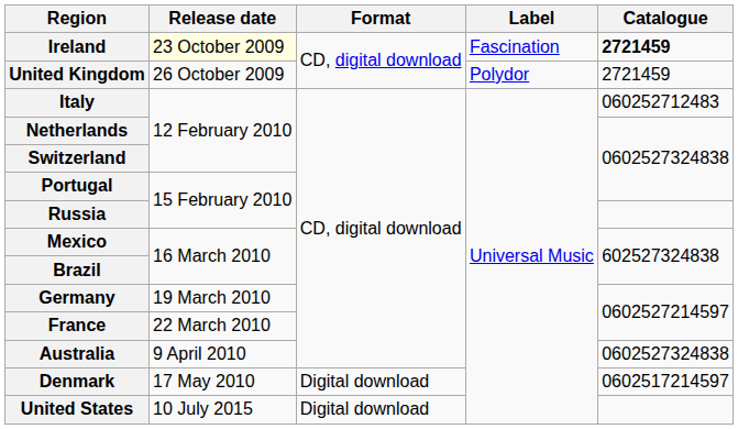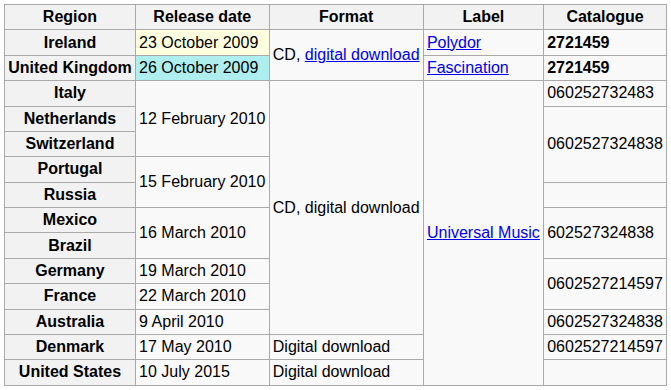Ireland | Label: Fascination -> Polydor
United Kingdom | Release date: no background -> paleturquoise background
United Kingdom | Label: Polydor -> Fascination
United Kingdom | Catalogue: normal -> bold
Italy | Catalogue: 060252712483 -> 060252732483
Denmark | Catalogue: 0602517214597 -> 0602527214597
